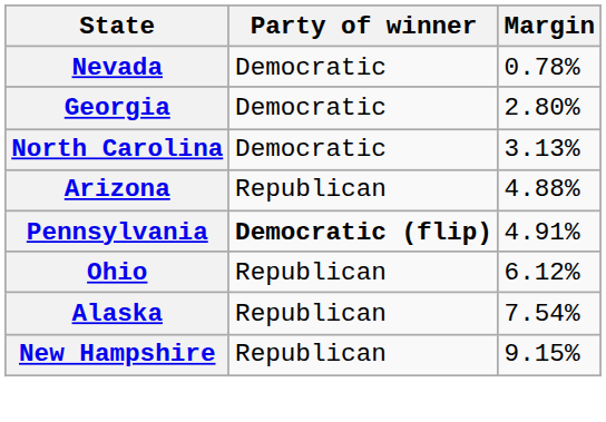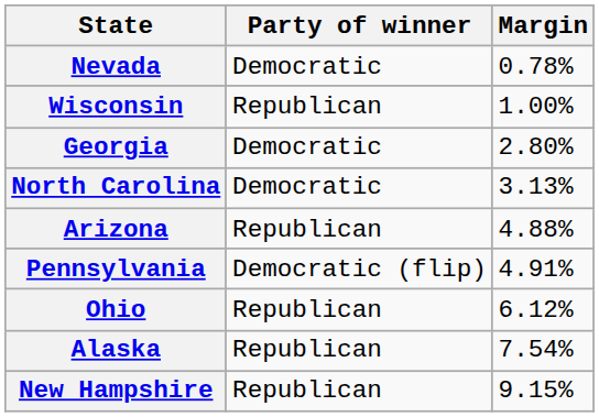+ row: Wisconsin | Republican | 1.00%
Pennsylvania | Party of winner: bold -> normal
